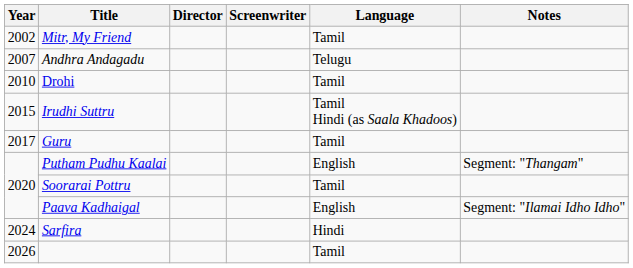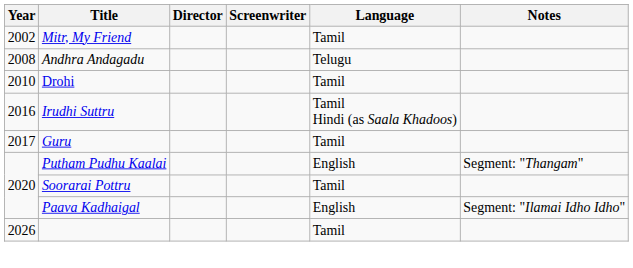Andhra Andagadu | Year: 2007 -> 2008
Irudhi Suttru | Year: 2015 -> 2016
- row: 2024 | Sarfira | Hindi
